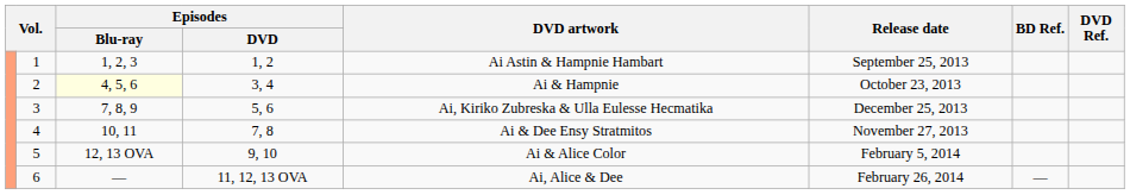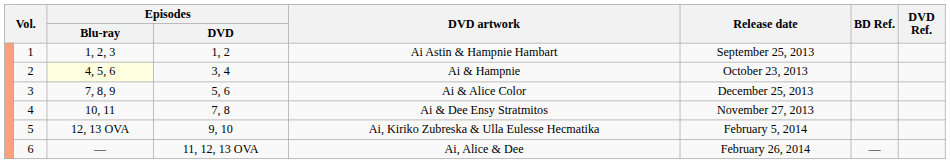3 | DVD artwork: Ai, Kiriko Zubreska & Ulla Eulesse Hecmatika -> Ai & Alice Color
5 | DVD artwork: Ai & Alice Color -> Ai, Kiriko Zubreska & Ulla Eulesse Hecmatika
